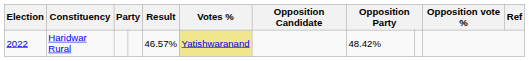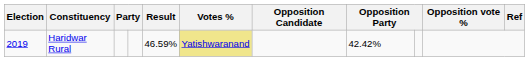Haridwar Rural | Election: 2022 -> 2019
Haridwar Rural | Result: 46.57% -> 46.59%
Haridwar Rural | column 8: 48.42% -> 42.42%
